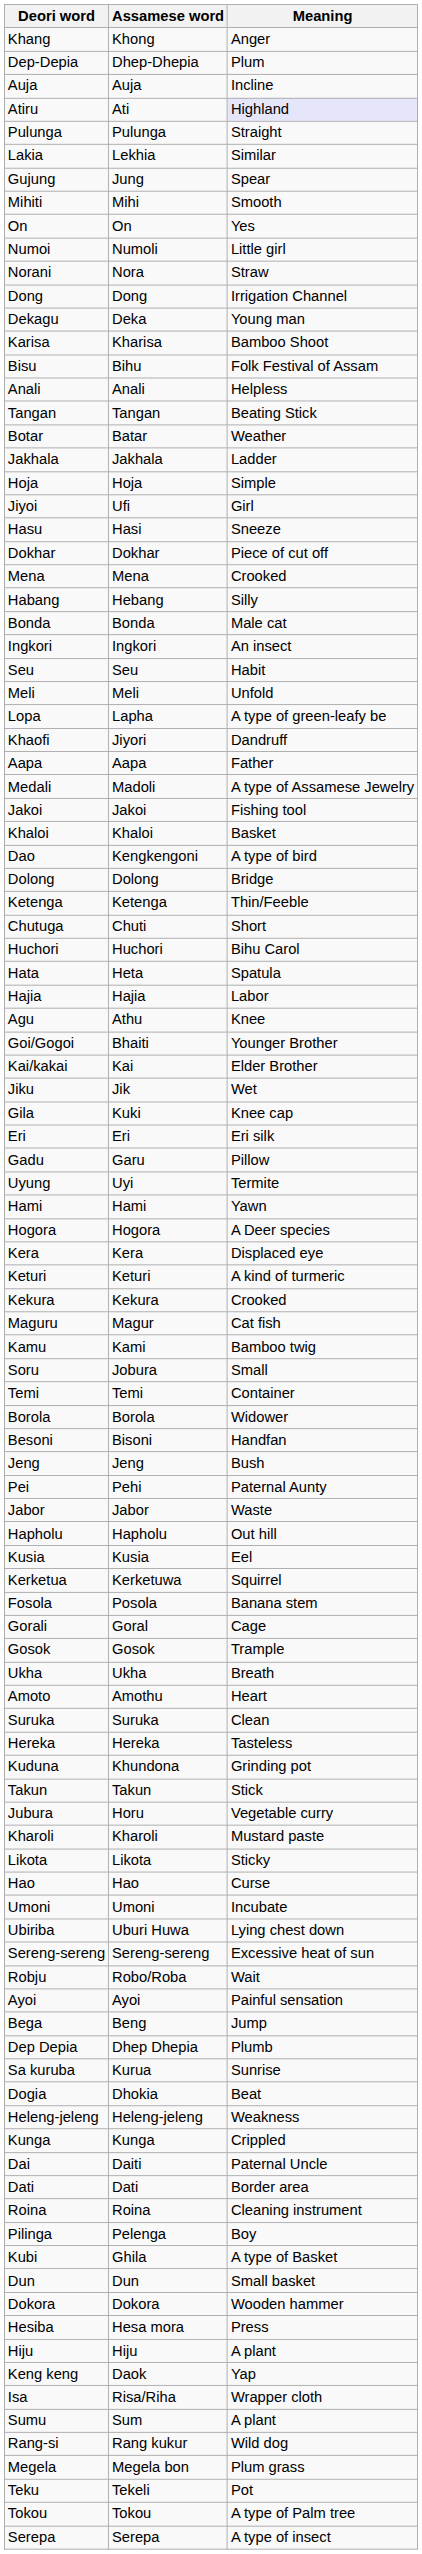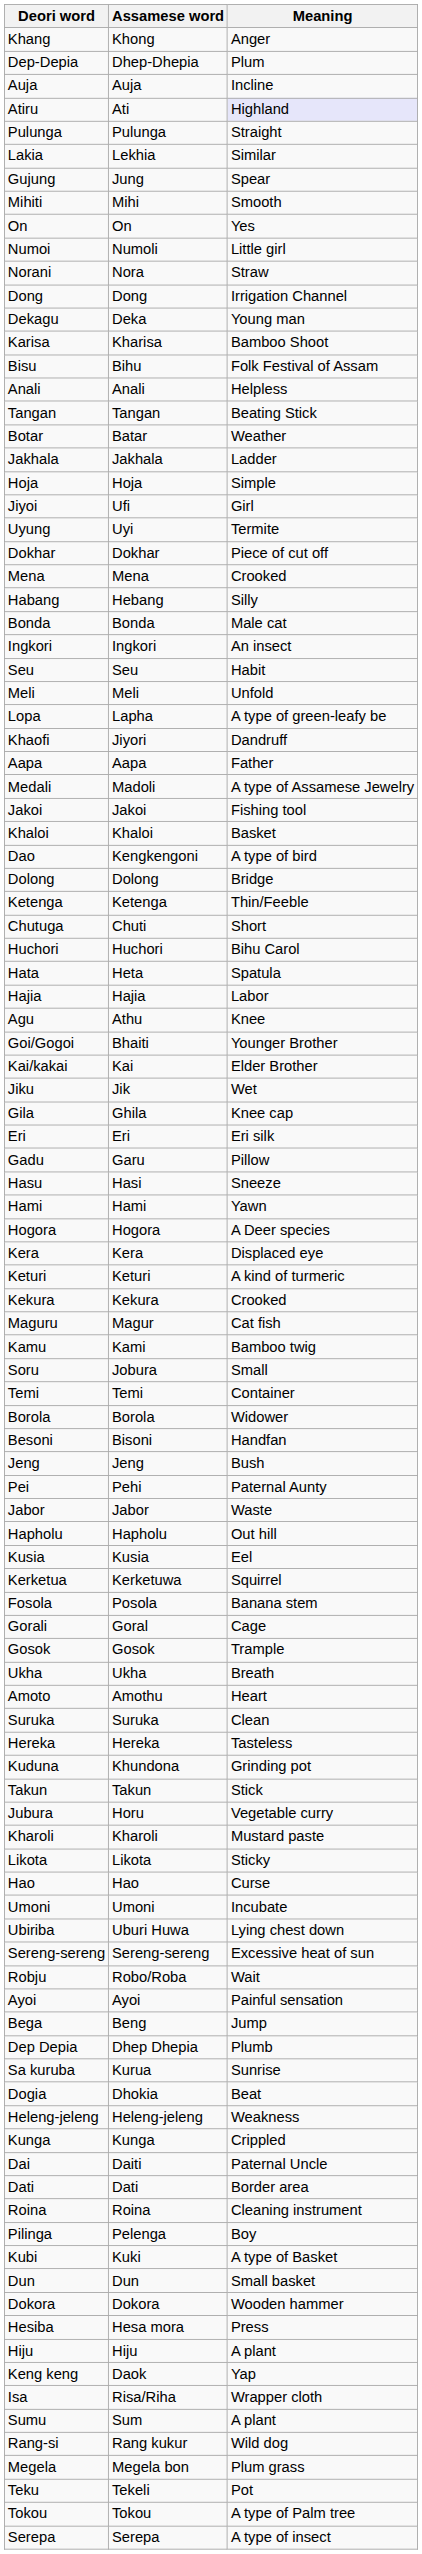rows swapped: Uyung <-> Hasu
Gila | Assamese word: Kuki -> Ghila
Kubi | Assamese word: Ghila -> Kuki
